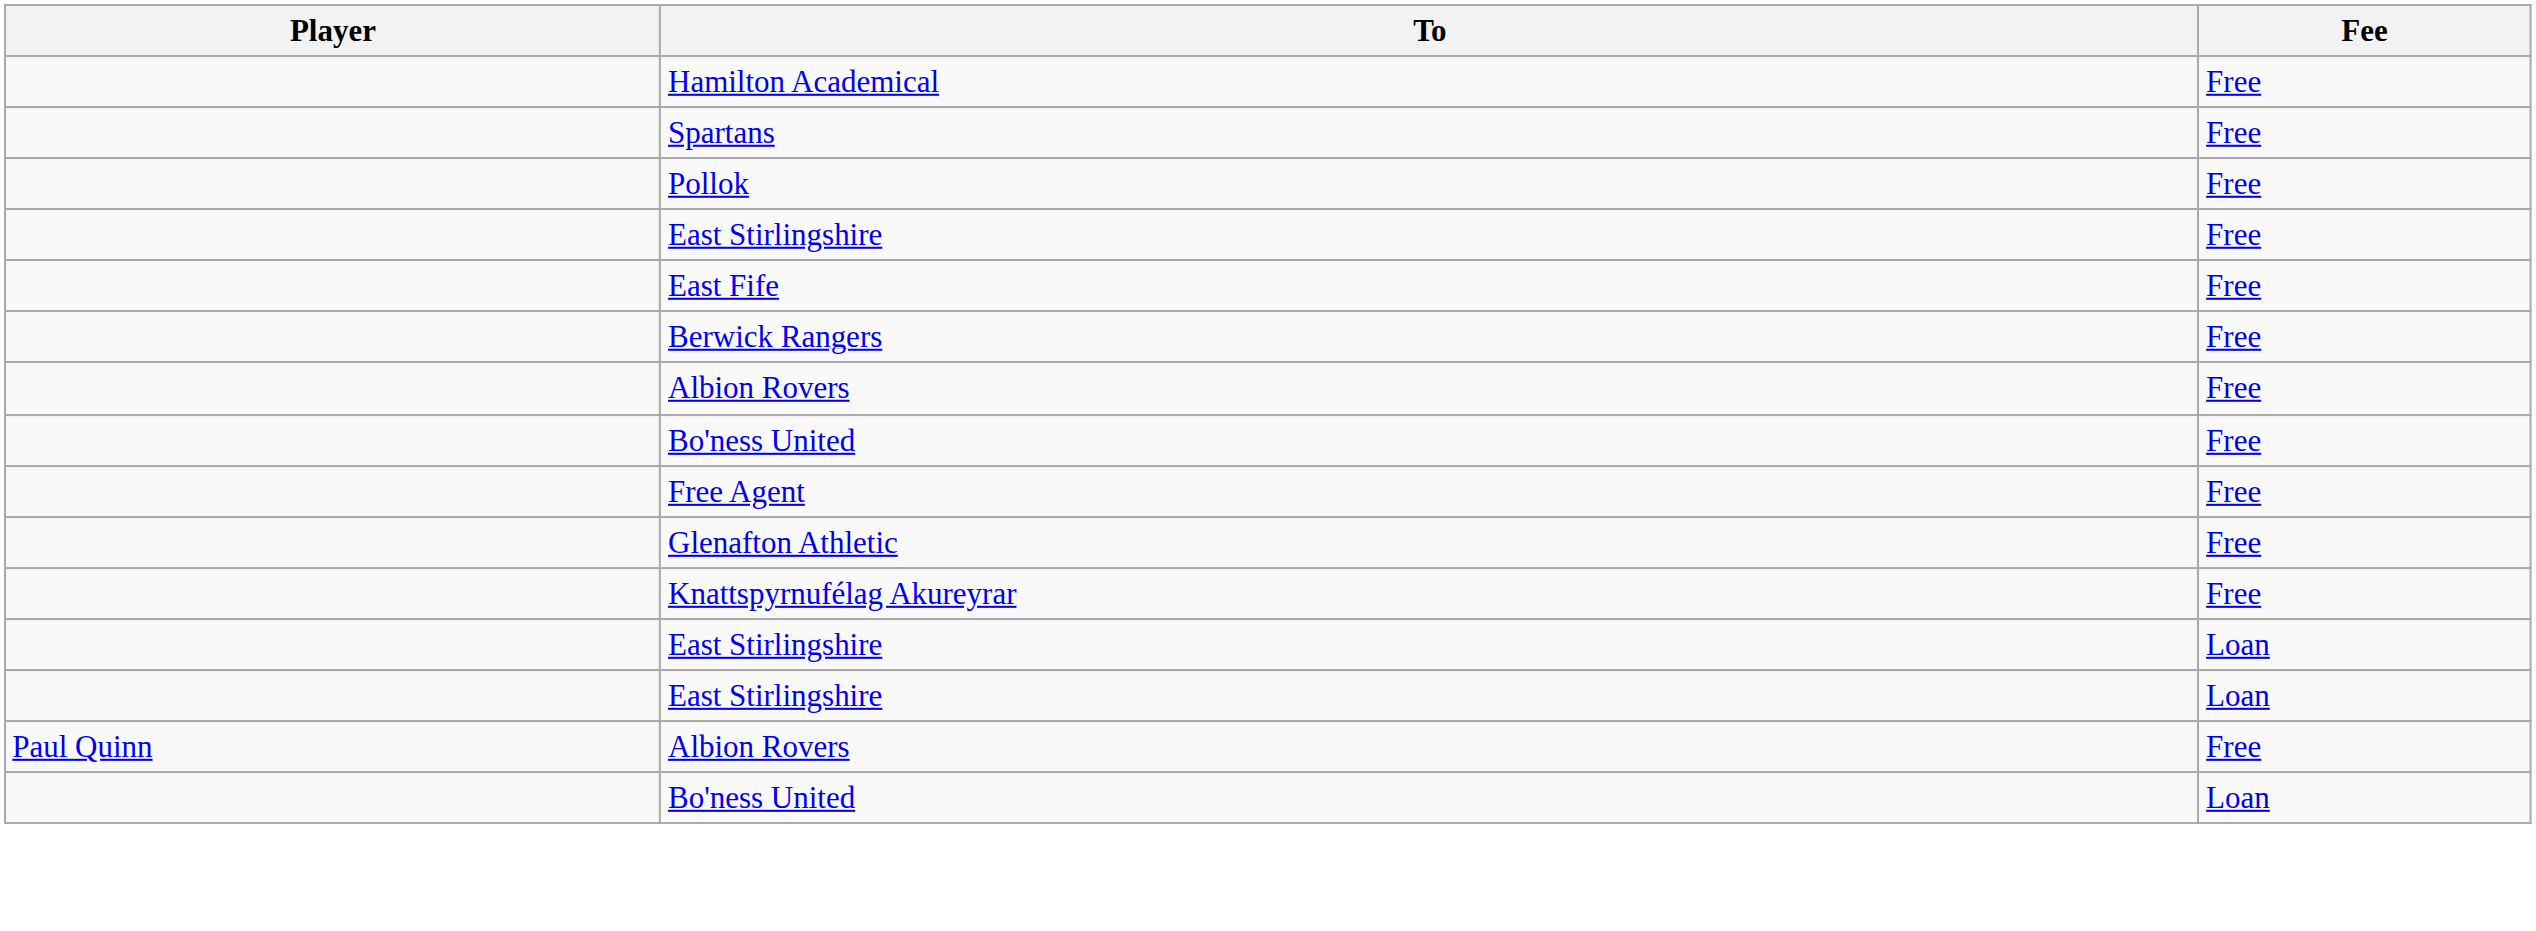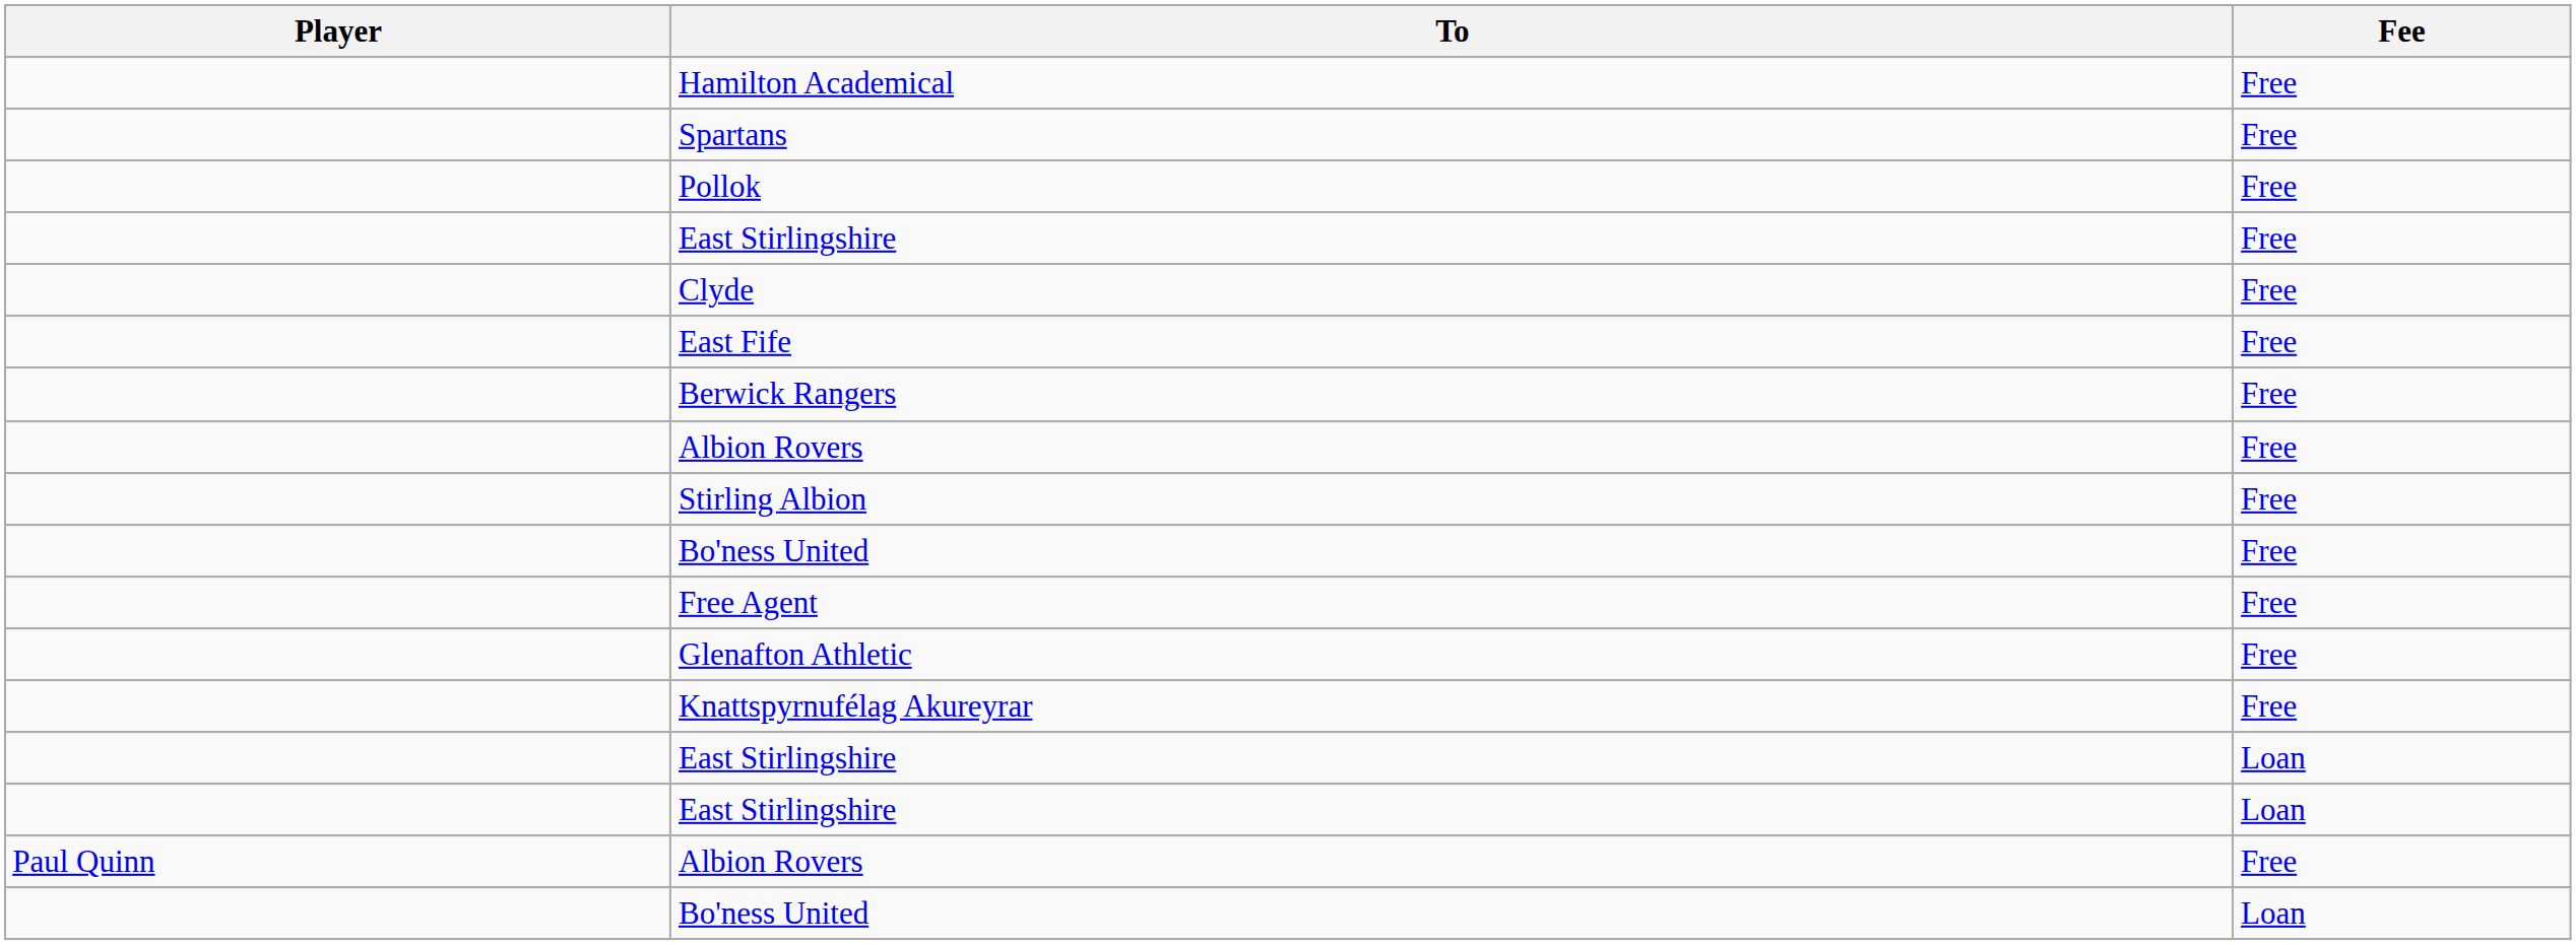+ row: Clyde | Free
+ row: Stirling Albion | Free
